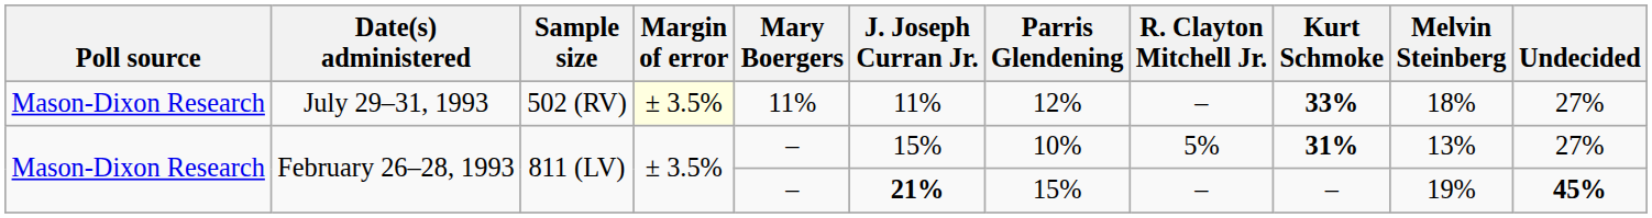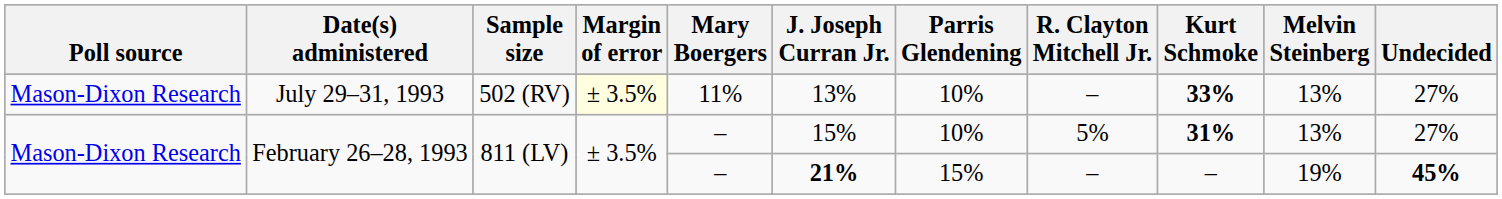July 29–31, 1993 | J. Joseph Curran Jr.: 11% -> 13%
July 29–31, 1993 | Parris Glendening: 12% -> 10%
July 29–31, 1993 | Melvin Steinberg: 18% -> 13%
